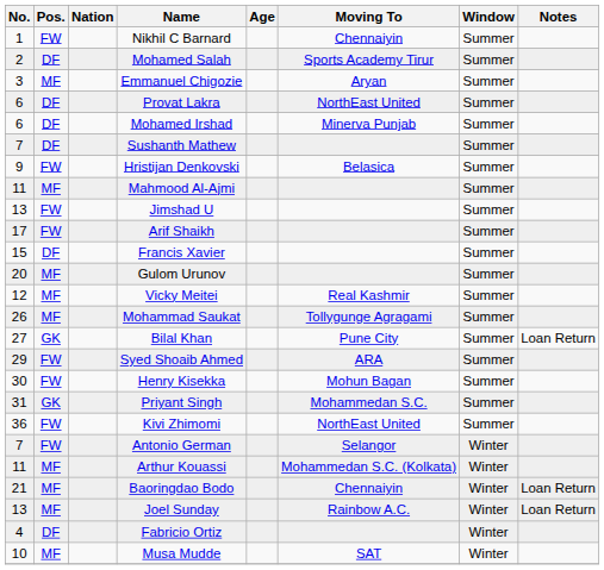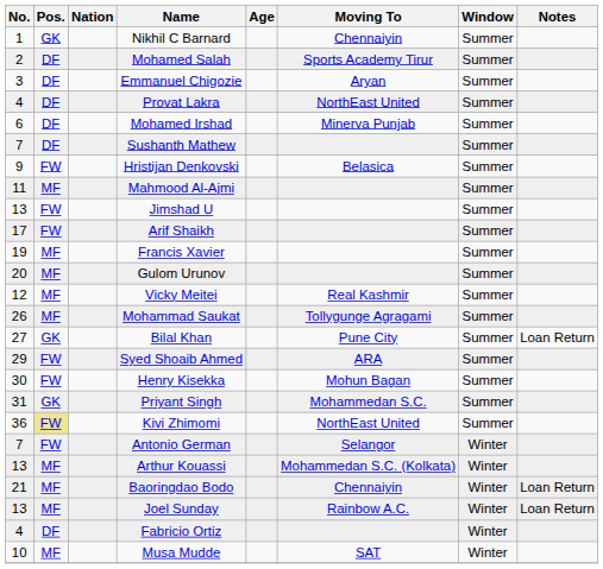Nikhil C Barnard | Pos.: FW -> GK
Emmanuel Chigozie | Pos.: MF -> DF
Provat Lakra | No.: 6 -> 4
Francis Xavier | No.: 15 -> 19
Francis Xavier | Pos.: DF -> MF
Kivi Zhimomi | Pos.: no background -> khaki background
Arthur Kouassi | No.: 11 -> 13
